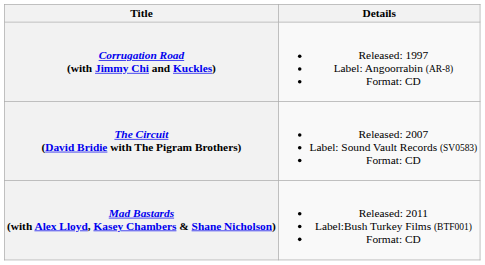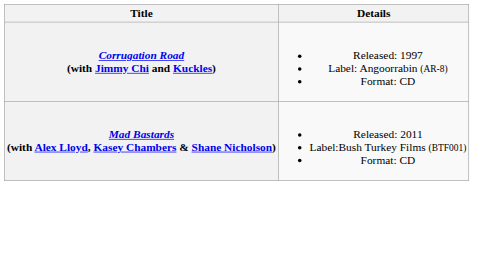- row: The Circuit (David Bridie with The Pigram Brothers) | Released: 2007 Label: Sound Vault Records (SV0583) Format: CD
